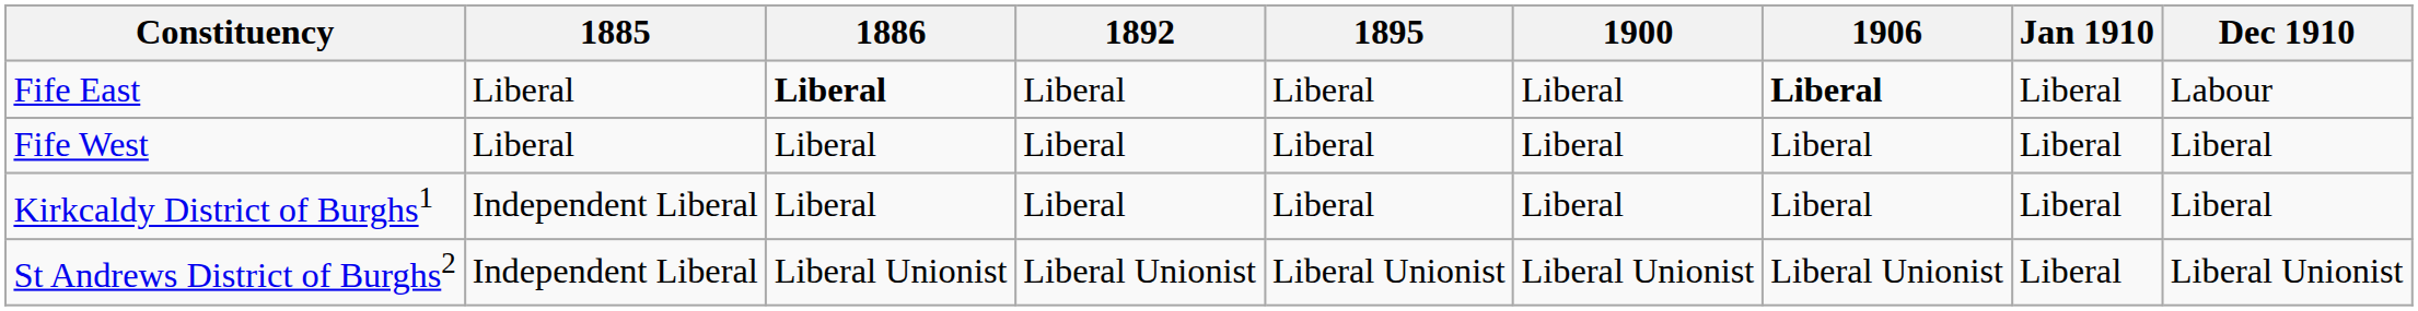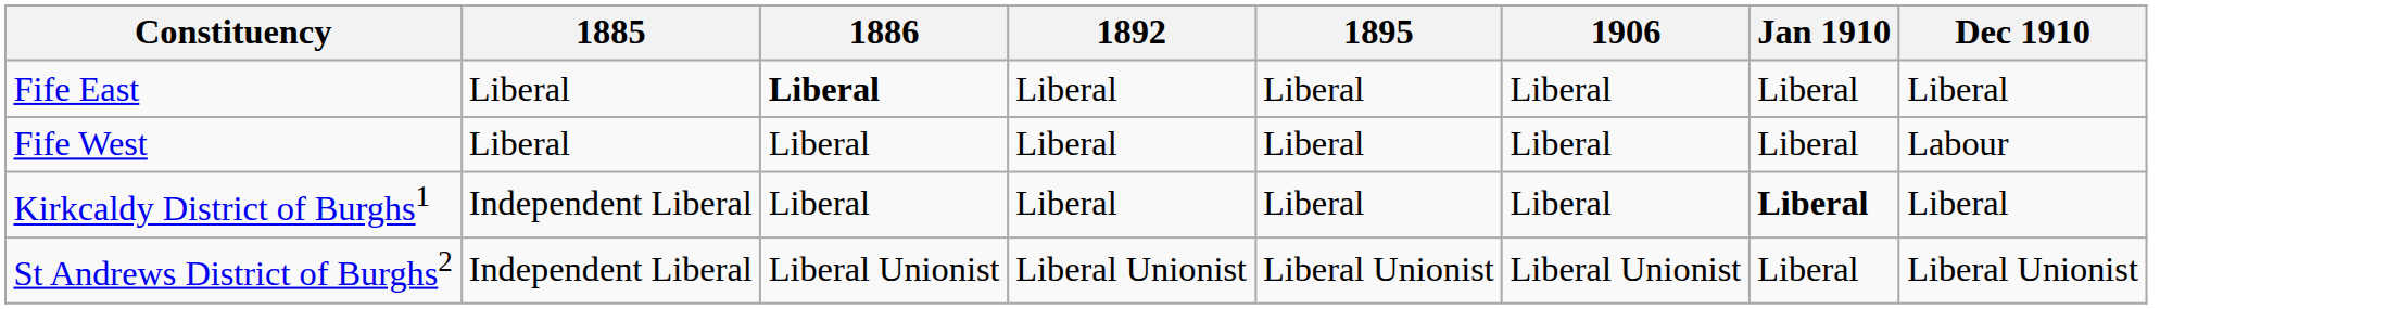- column: 1900 | Liberal | Liberal | Liberal | Liberal Unionist
Fife East | 1906: bold -> normal
Fife East | Dec 1910: Labour -> Liberal
Fife West | Dec 1910: Liberal -> Labour
Kirkcaldy District of Burghs1 | Jan 1910: normal -> bold
